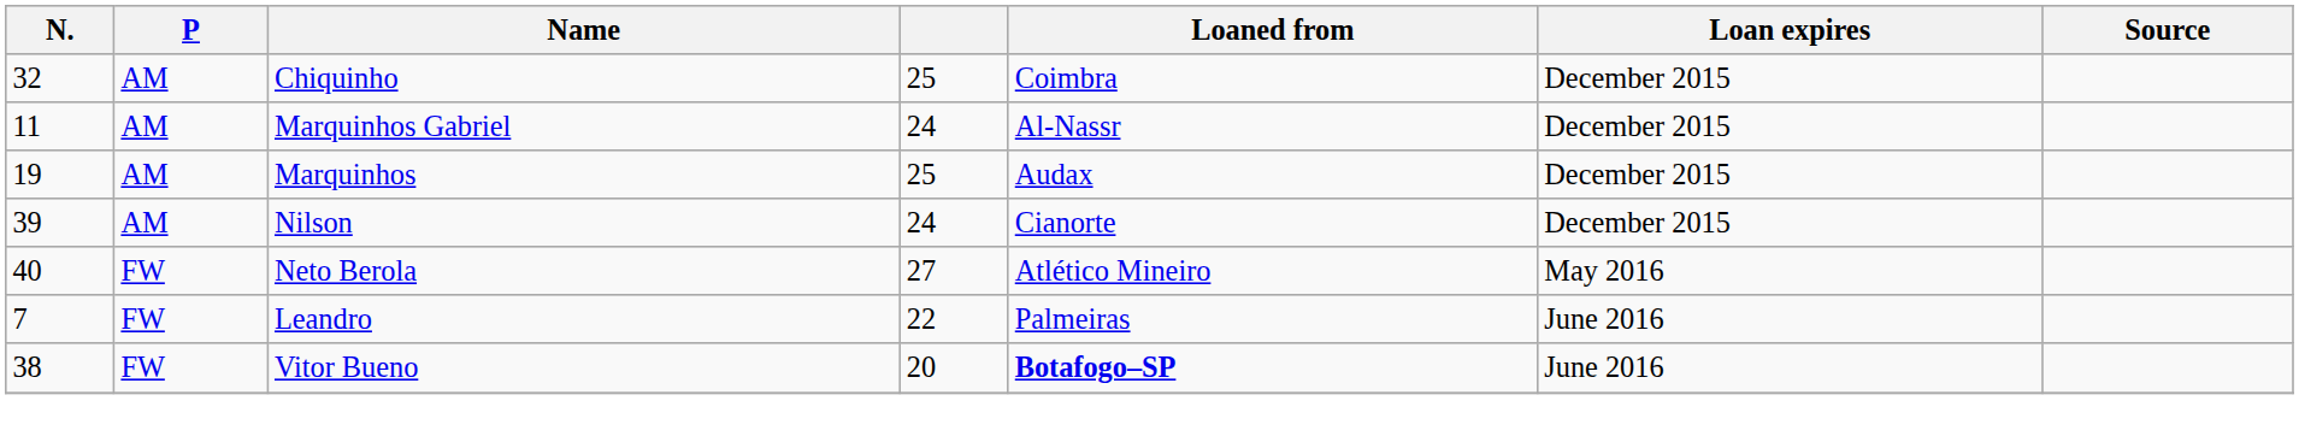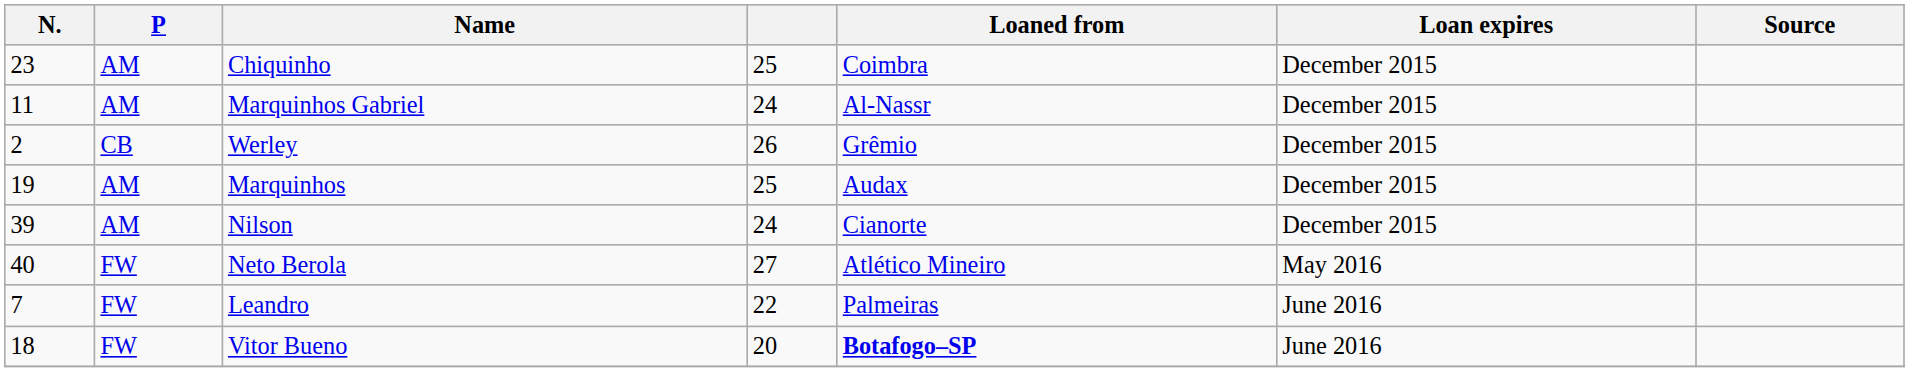Chiquinho | N.: 32 -> 23
+ row: 2 | CB | Werley | 26 | Grêmio | December 2015
Vitor Bueno | N.: 38 -> 18
